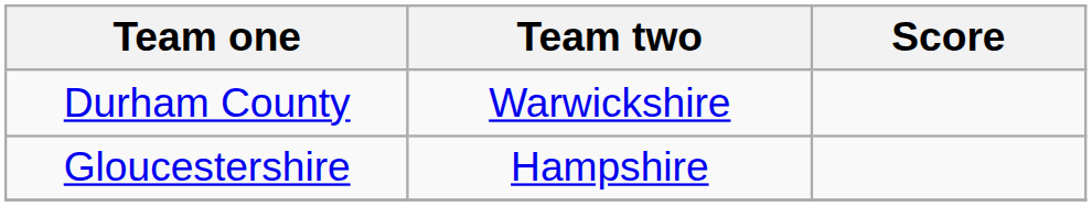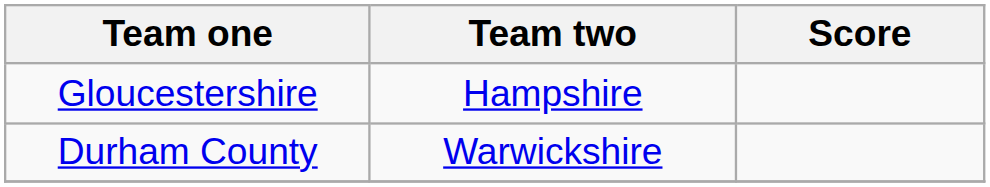rows swapped: Durham County <-> Gloucestershire
